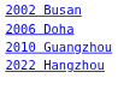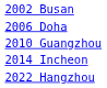+ row: 2014 Incheon
